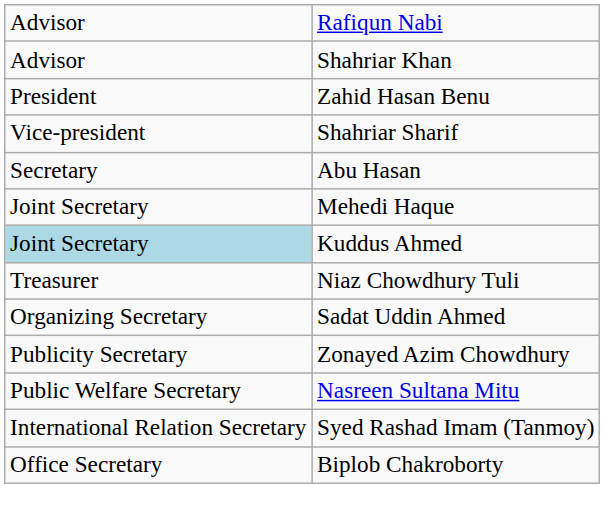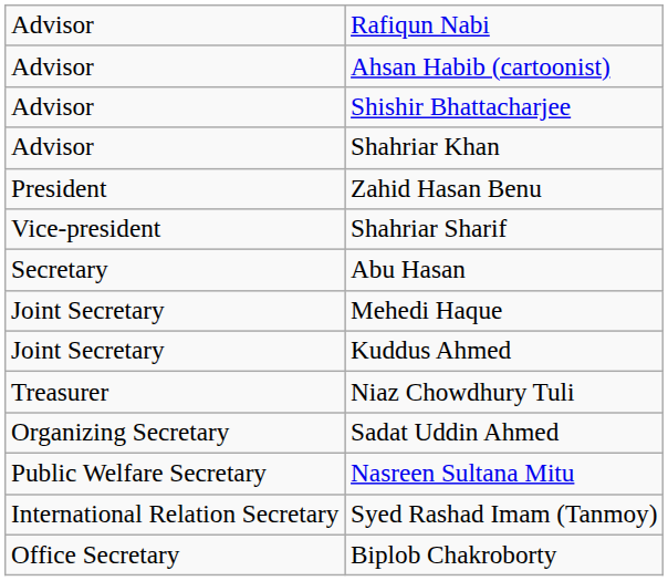+ row: Advisor | Ahsan Habib (cartoonist)
+ row: Advisor | Shishir Bhattacharjee
Kuddus Ahmed | column 1: lightblue background -> no background
- row: Publicity Secretary | Zonayed Azim Chowdhury
